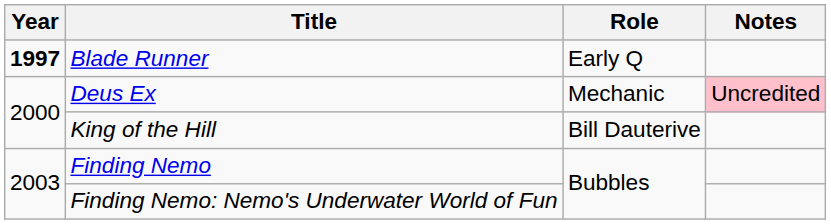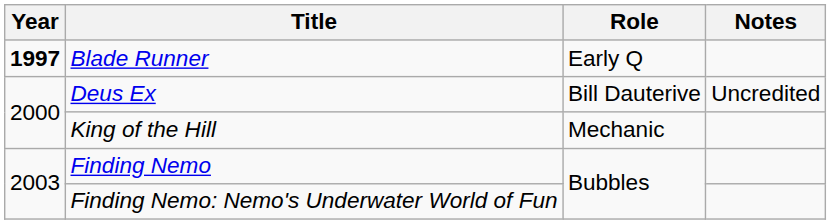Deus Ex | Role: Mechanic -> Bill Dauterive
Deus Ex | Notes: pink background -> no background
King of the Hill | Role: Bill Dauterive -> Mechanic
